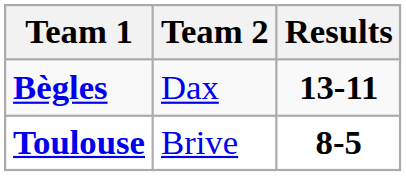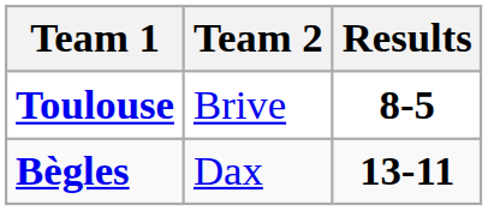rows swapped: Bègles <-> Toulouse
